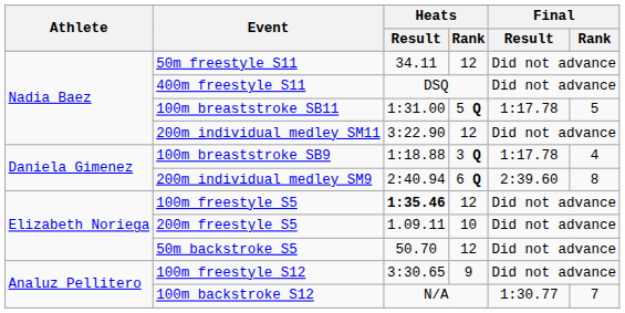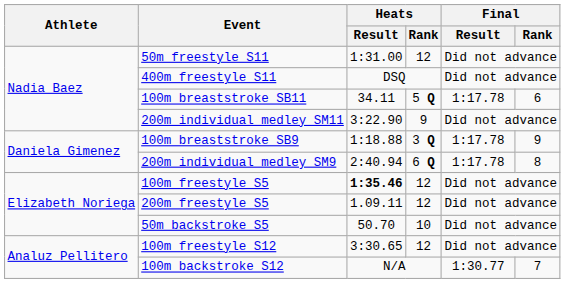50m freestyle S11 | Heats / Result: 34.11 -> 1:31.00
100m breaststroke SB11 | Heats / Result: 1:31.00 -> 34.11
100m breaststroke SB11 | Final / Rank: 5 -> 6
200m individual medley SM11 | Heats / Rank: 12 -> 9
100m breaststroke SB9 | Final / Rank: 4 -> 9
200m individual medley SM9 | Final / Result: 2:39.60 -> 1:17.78
200m freestyle S5 | Heats / Rank: 10 -> 12
50m backstroke S5 | Heats / Rank: 12 -> 10
100m freestyle S12 | Heats / Rank: 9 -> 12
